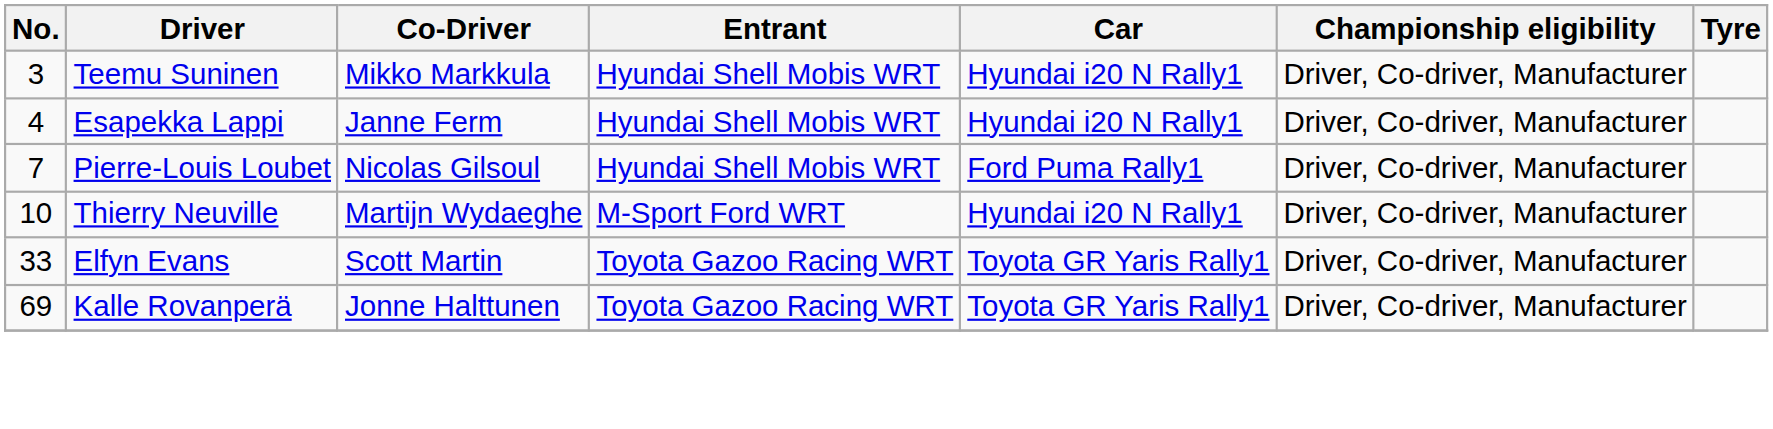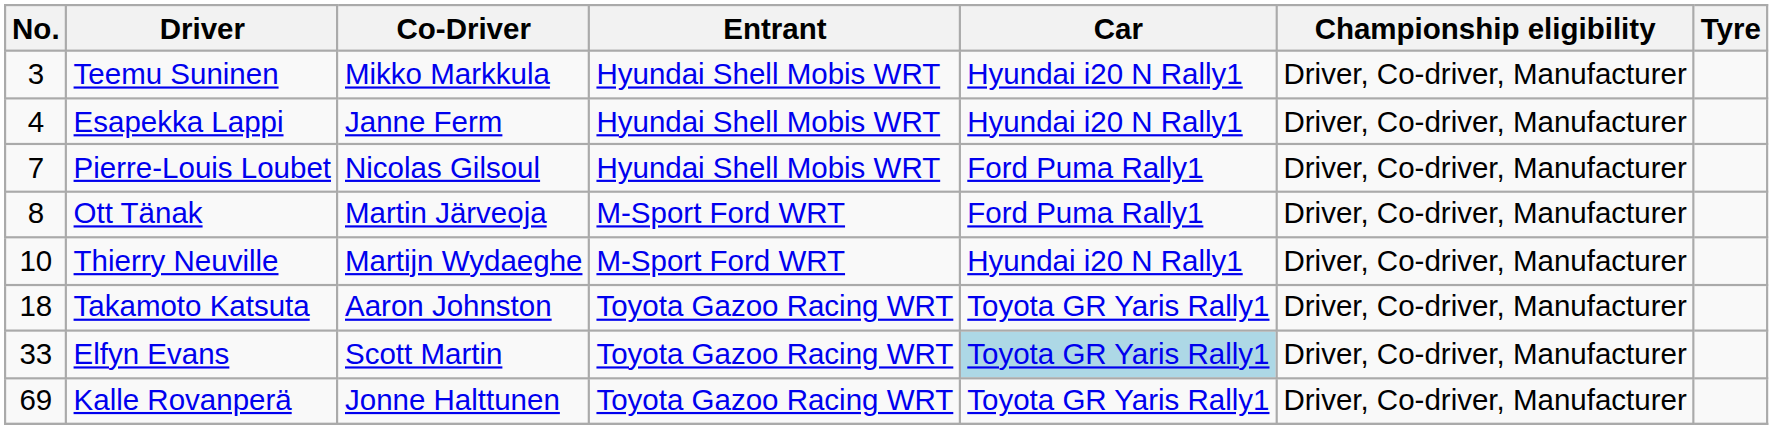+ row: 8 | Ott Tänak | Martin Järveoja | M-Sport Ford WRT | Ford Puma Rally1 | Driver, Co-driver, Manufacturer
+ row: 18 | Takamoto Katsuta | Aaron Johnston | Toyota Gazoo Racing WRT | Toyota GR Yaris Rally1 | Driver, Co-driver, Manufacturer
Elfyn Evans | Car: no background -> lightblue background
